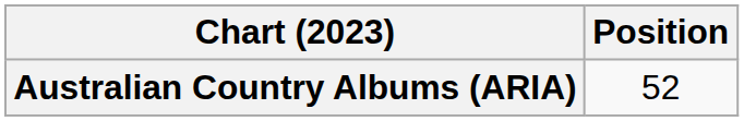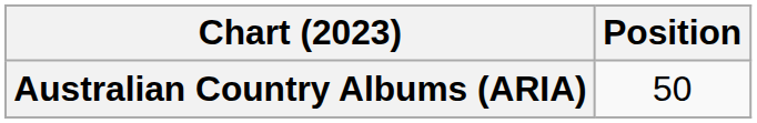Australian Country Albums (ARIA) | Position: 52 -> 50
